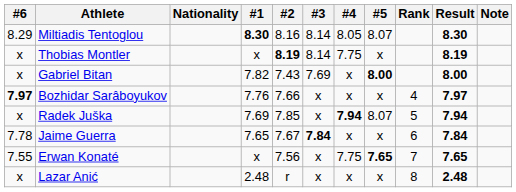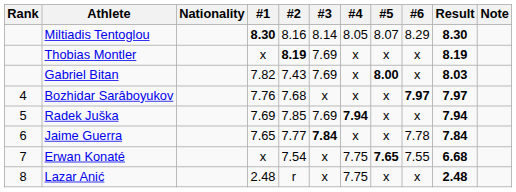columns swapped: Rank <-> #6
Thobias Montler | #3: 8.14 -> 7.69
Thobias Montler | #4: 7.75 -> x
Gabriel Bitan | Result: 8.00 -> 8.03
Bozhidar Sarâboyukov | #2: 7.66 -> 7.68
Radek Juška | #3: x -> 7.69
Radek Juška | #5: 8.07 -> x
Jaime Guerra | #2: 7.67 -> 7.77
Erwan Konaté | #2: 7.56 -> 7.54
Erwan Konaté | Result: 7.65 -> 6.68
Lazar Anić | #4: x -> 7.75
